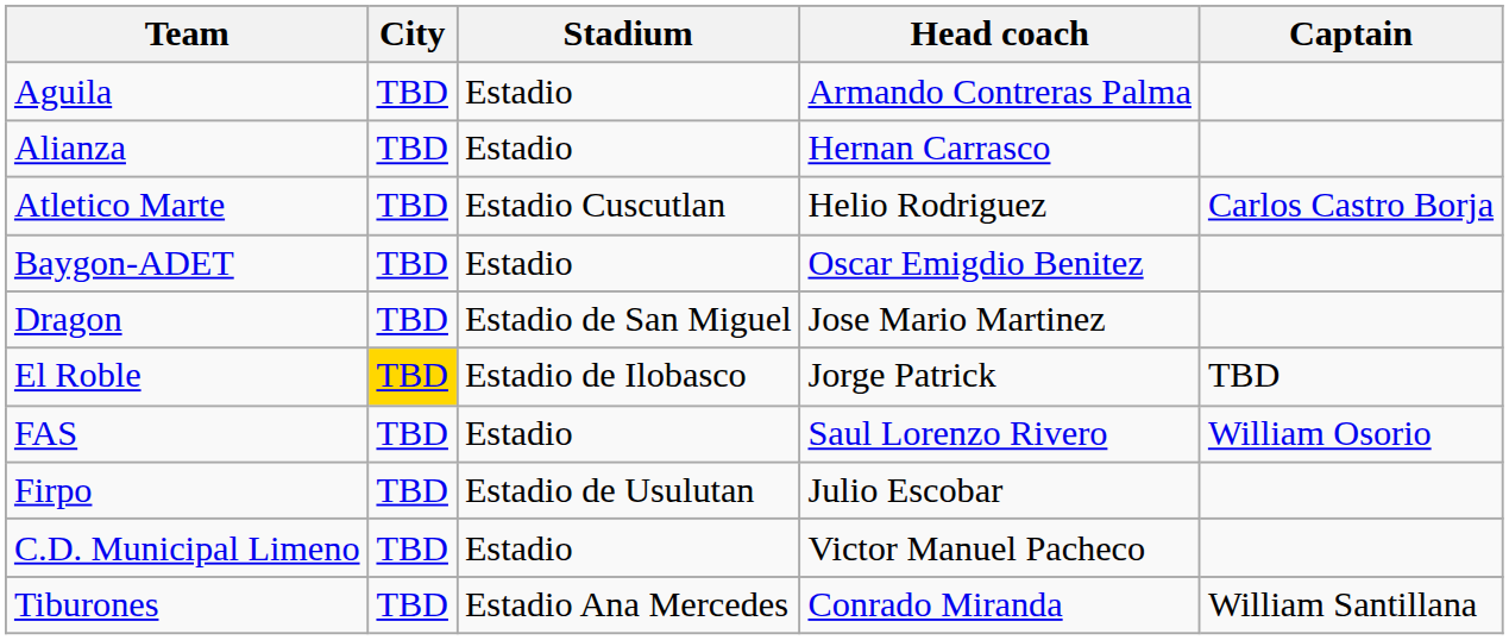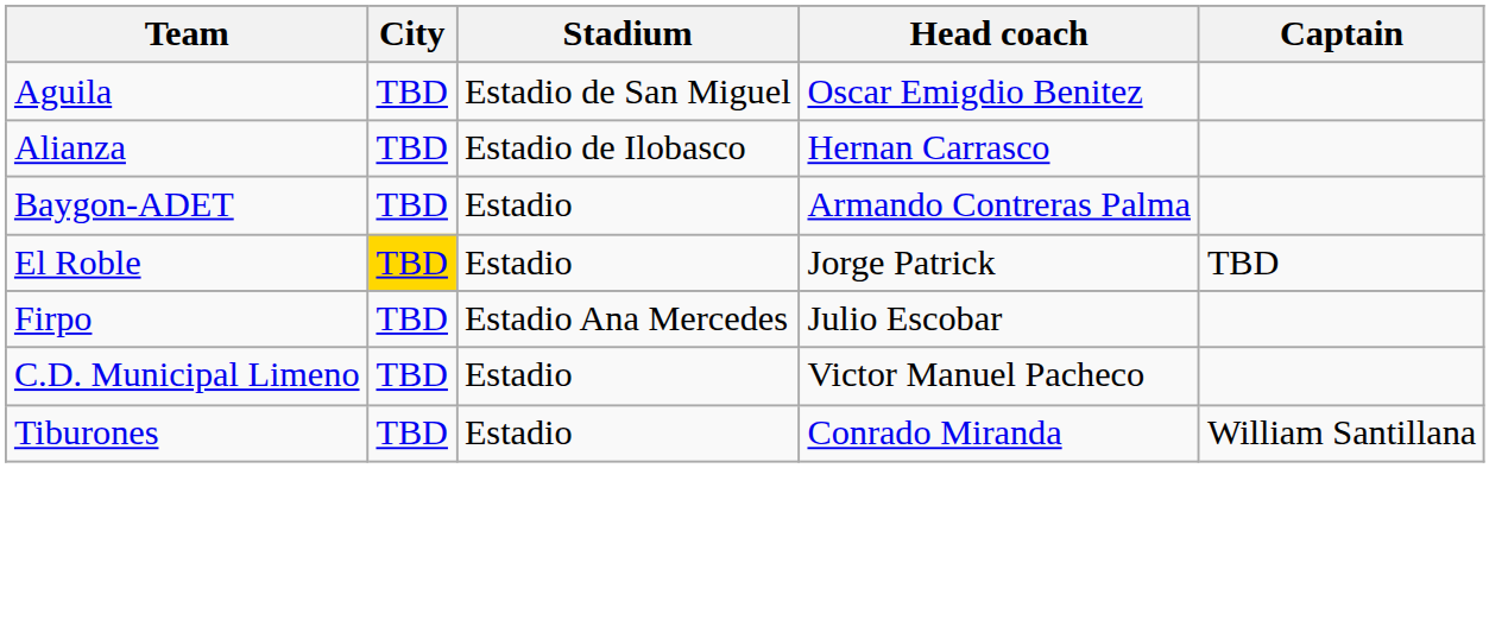Aguila | Stadium: Estadio -> Estadio de San Miguel
Aguila | Head coach: Armando Contreras Palma -> Oscar Emigdio Benitez
Alianza | Stadium: Estadio -> Estadio de Ilobasco
- row: Atletico Marte | TBD | Estadio Cuscutlan | Helio Rodriguez | Carlos Castro Borja
Baygon-ADET | Head coach: Oscar Emigdio Benitez -> Armando Contreras Palma
- row: Dragon | TBD | Estadio de San Miguel | Jose Mario Martinez
El Roble | Stadium: Estadio de Ilobasco -> Estadio
- row: FAS | TBD | Estadio | Saul Lorenzo Rivero | William Osorio
Firpo | Stadium: Estadio de Usulutan -> Estadio Ana Mercedes
Tiburones | Stadium: Estadio Ana Mercedes -> Estadio
